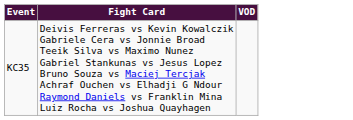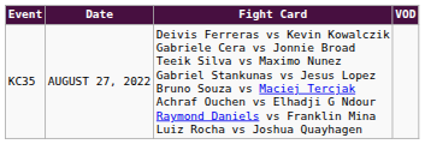+ column: Date | AUGUST 27, 2022
